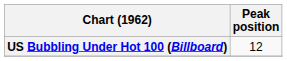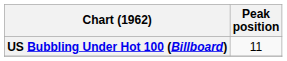US Bubbling Under Hot 100 (Billboard) | Peak position: 12 -> 11
